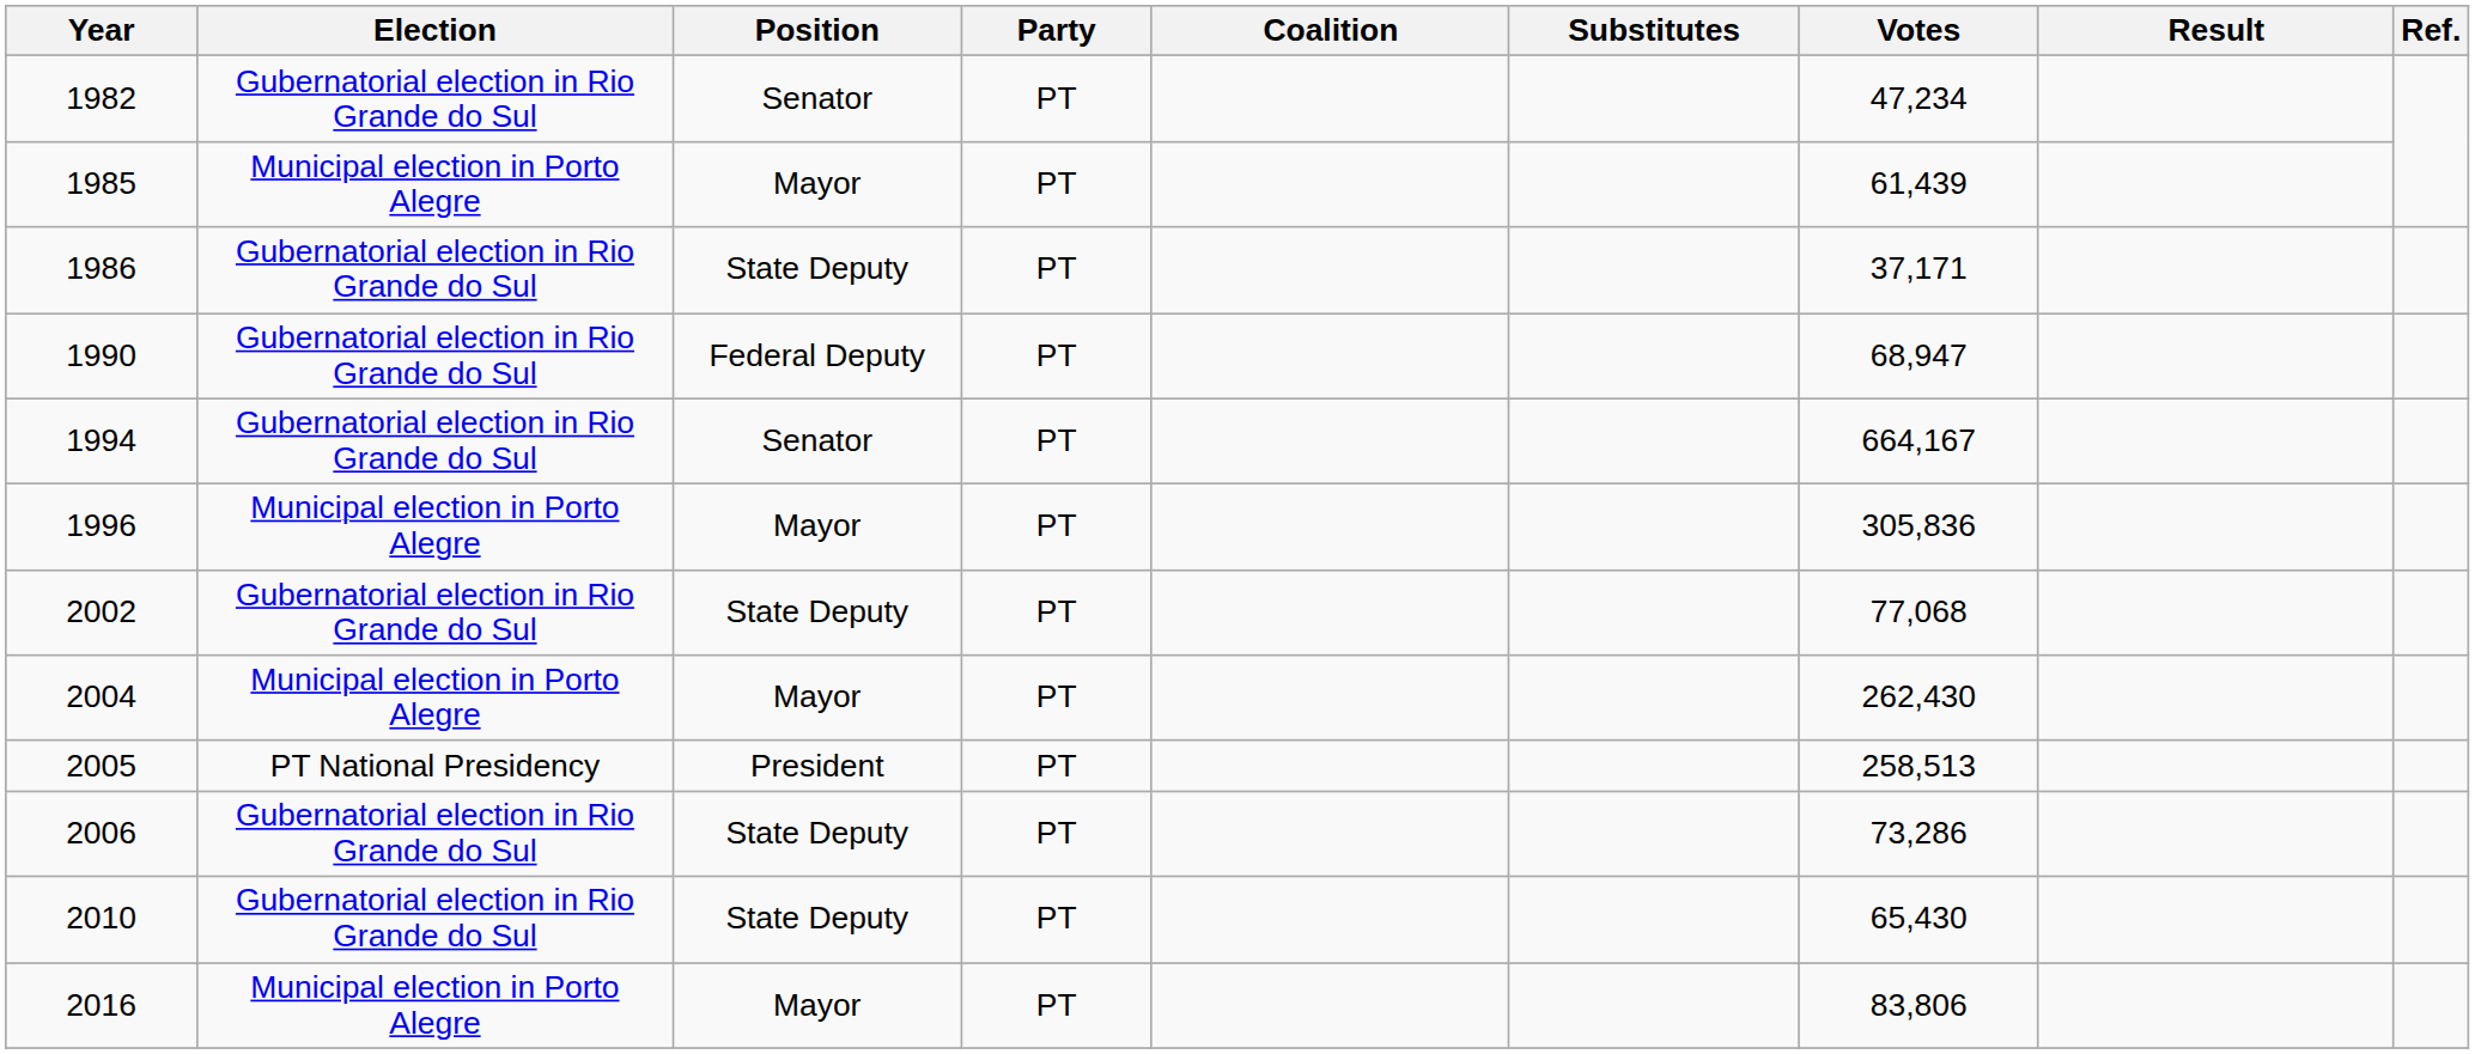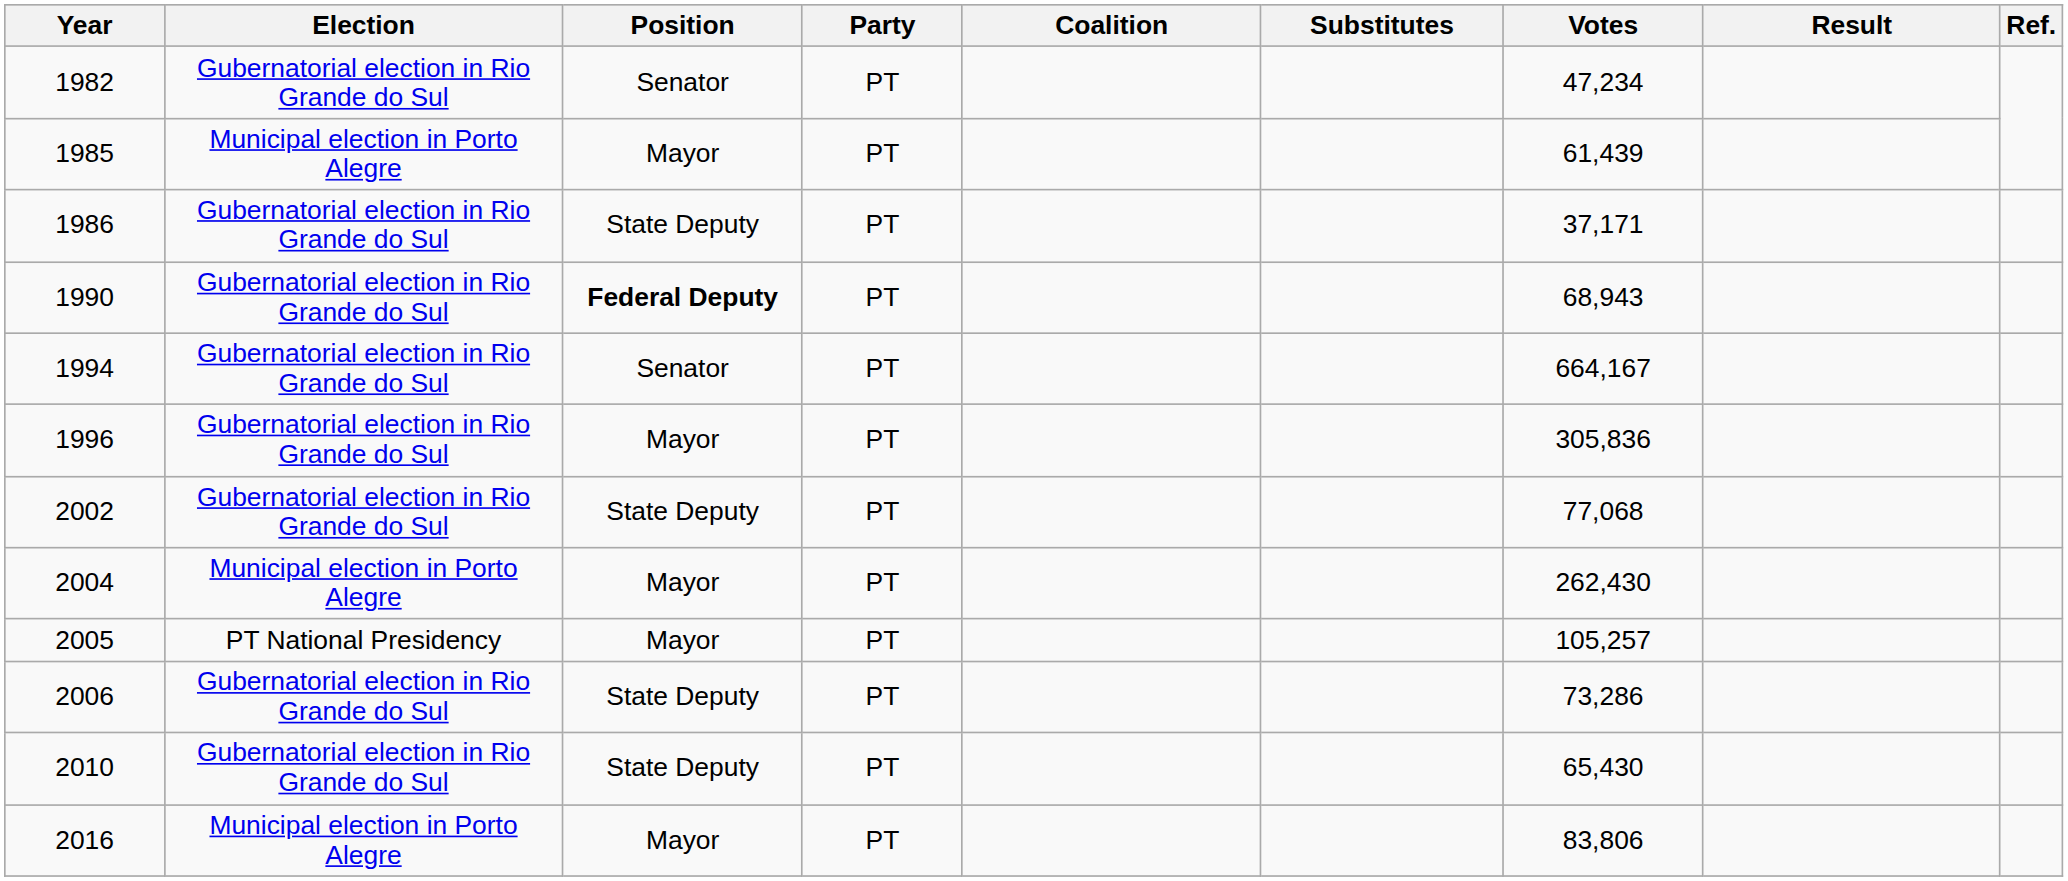1990 | Position: normal -> bold
1990 | Votes: 68,947 -> 68,943
1996 | Election: Municipal election in Porto Alegre -> Gubernatorial election in Rio Grande do Sul
2005 | Position: President -> Mayor
2005 | Votes: 258,513 -> 105,257
